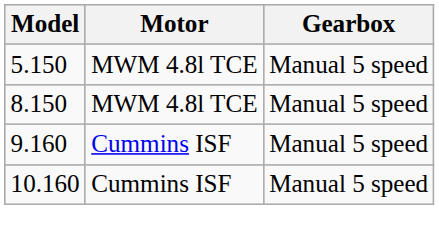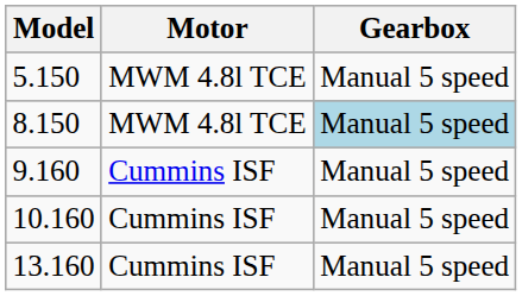8.150 | Gearbox: no background -> lightblue background
+ row: 13.160 | Cummins ISF | Manual 5 speed
